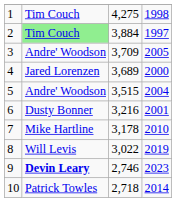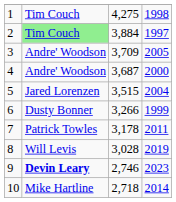4 | column 2: Jared Lorenzen -> Andre' Woodson
4 | column 3: 3,689 -> 3,687
5 | column 2: Andre' Woodson -> Jared Lorenzen
6 | column 3: 3,216 -> 3,266
6 | column 4: 2001 -> 1999
7 | column 2: Mike Hartline -> Patrick Towles
7 | column 4: 2010 -> 2011
8 | column 3: 3,022 -> 3,028
10 | column 2: Patrick Towles -> Mike Hartline
